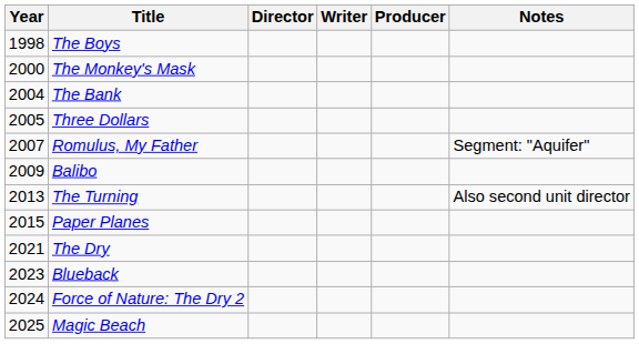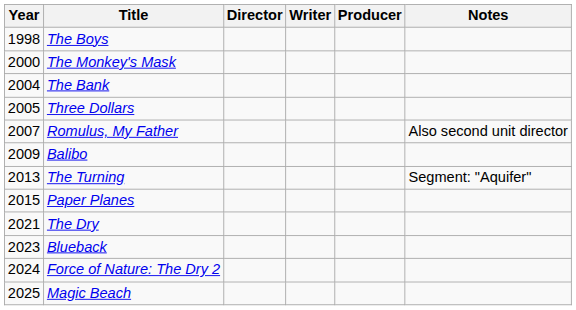Romulus, My Father | Notes: Segment: "Aquifer" -> Also second unit director
The Turning | Notes: Also second unit director -> Segment: "Aquifer"
